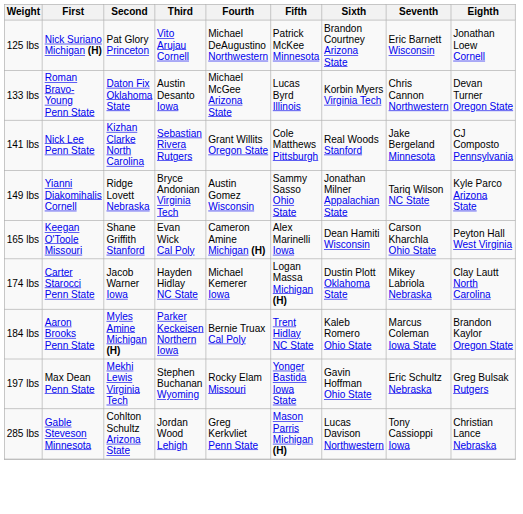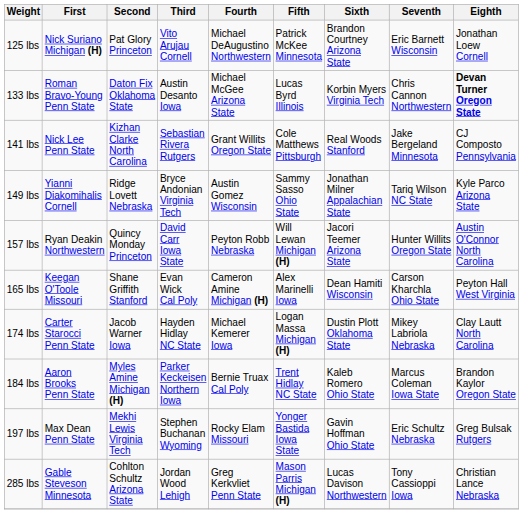133 lbs | Eighth: normal -> bold
+ row: 157 lbs | Ryan Deakin Northwestern | Quincy Monday Princeton | David Carr Iowa State | Peyton Robb Nebraska | Will Lewan Michigan (H) | Jacori Teemer Arizona State | Hunter Willits Oregon State | Austin O'Connor North Carolina
